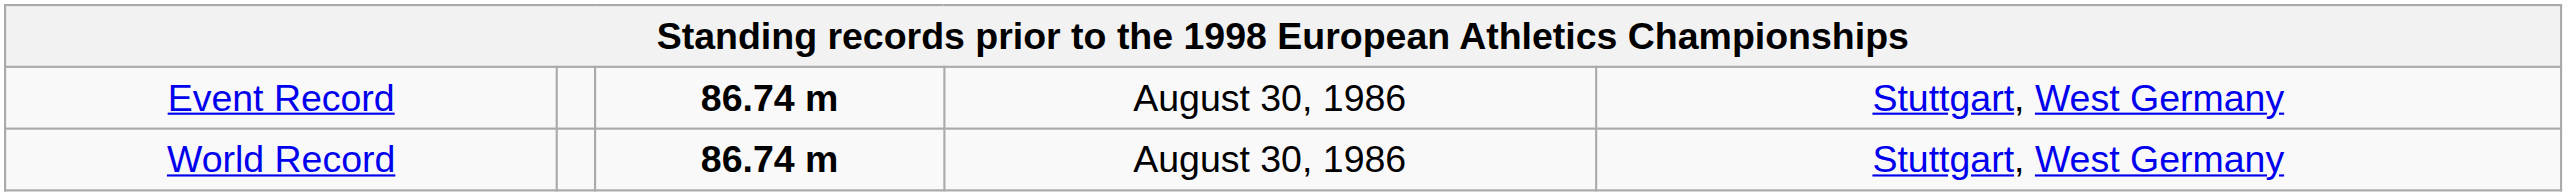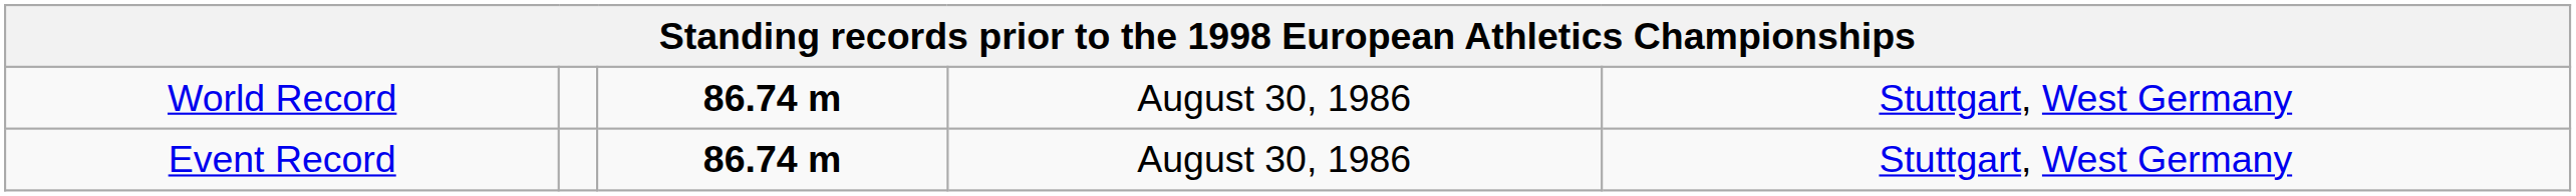rows swapped: World Record <-> Event Record
